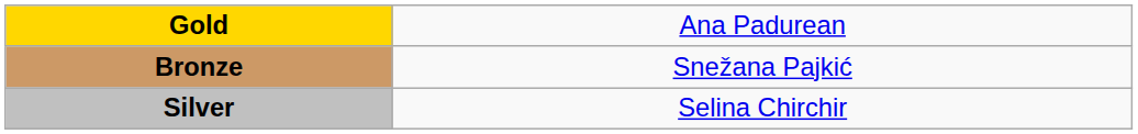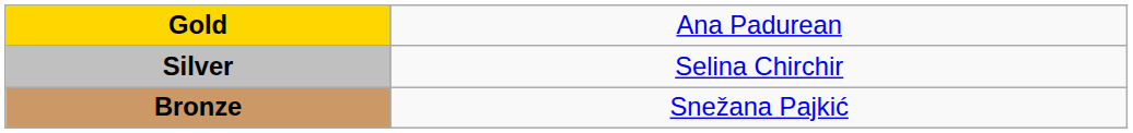rows swapped: Silver <-> Bronze
